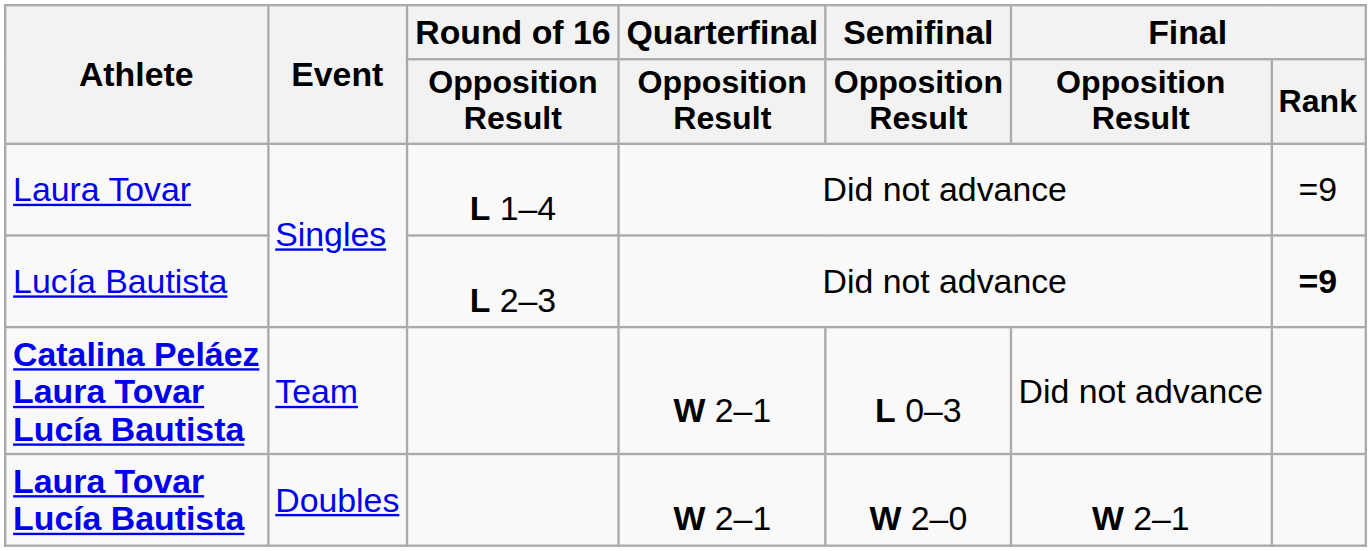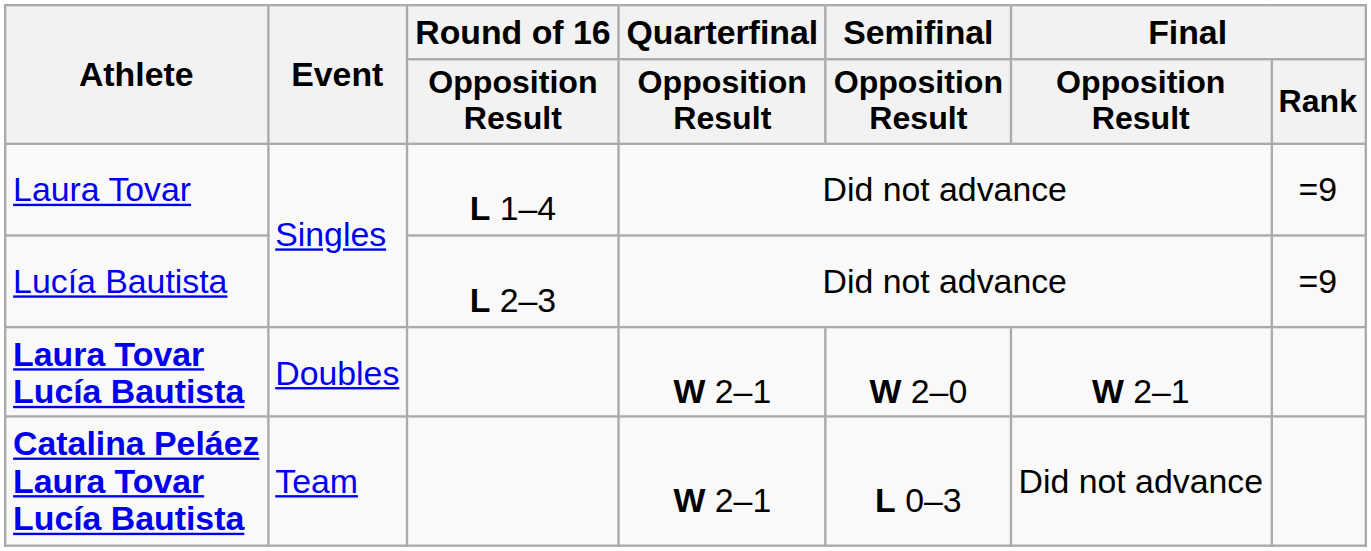Lucía Bautista | Final / Rank: bold -> normal
rows swapped: Laura Tovar Lucía Bautista <-> Catalina Peláez Laura Tovar Lucía Bautista
